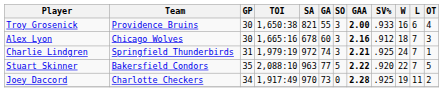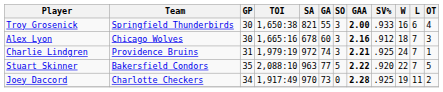Troy Grosenick | Team: Providence Bruins -> Springfield Thunderbirds
Charlie Lindgren | Team: Springfield Thunderbirds -> Providence Bruins
